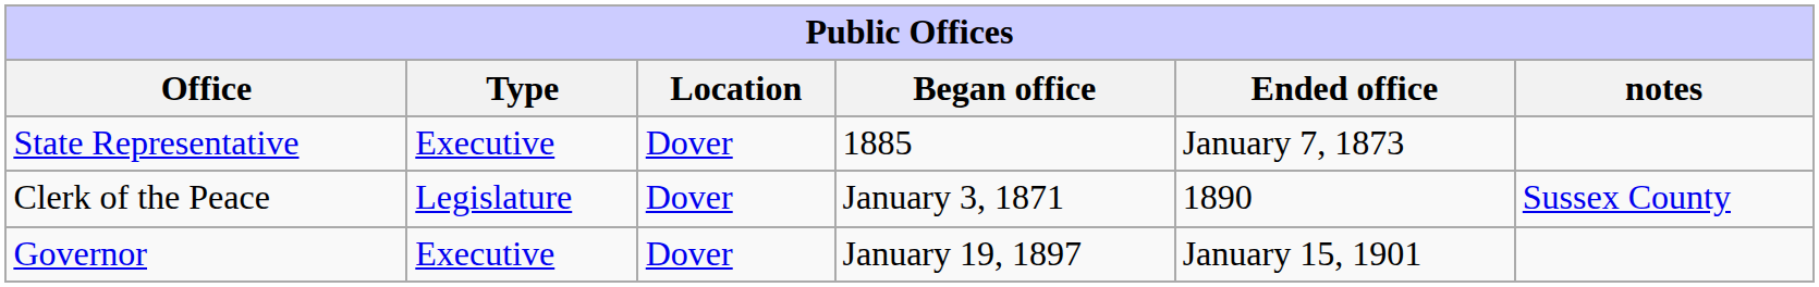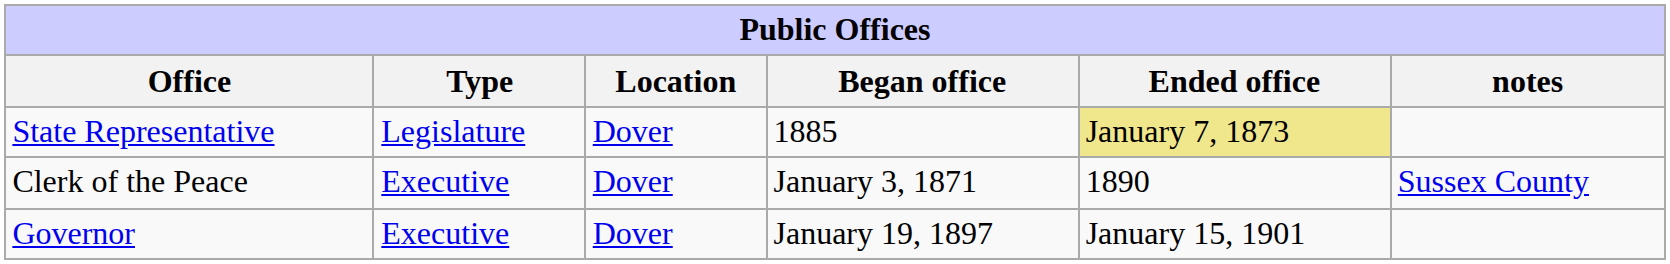State Representative | Type: Executive -> Legislature
State Representative | Ended office: no background -> khaki background
Clerk of the Peace | Type: Legislature -> Executive
